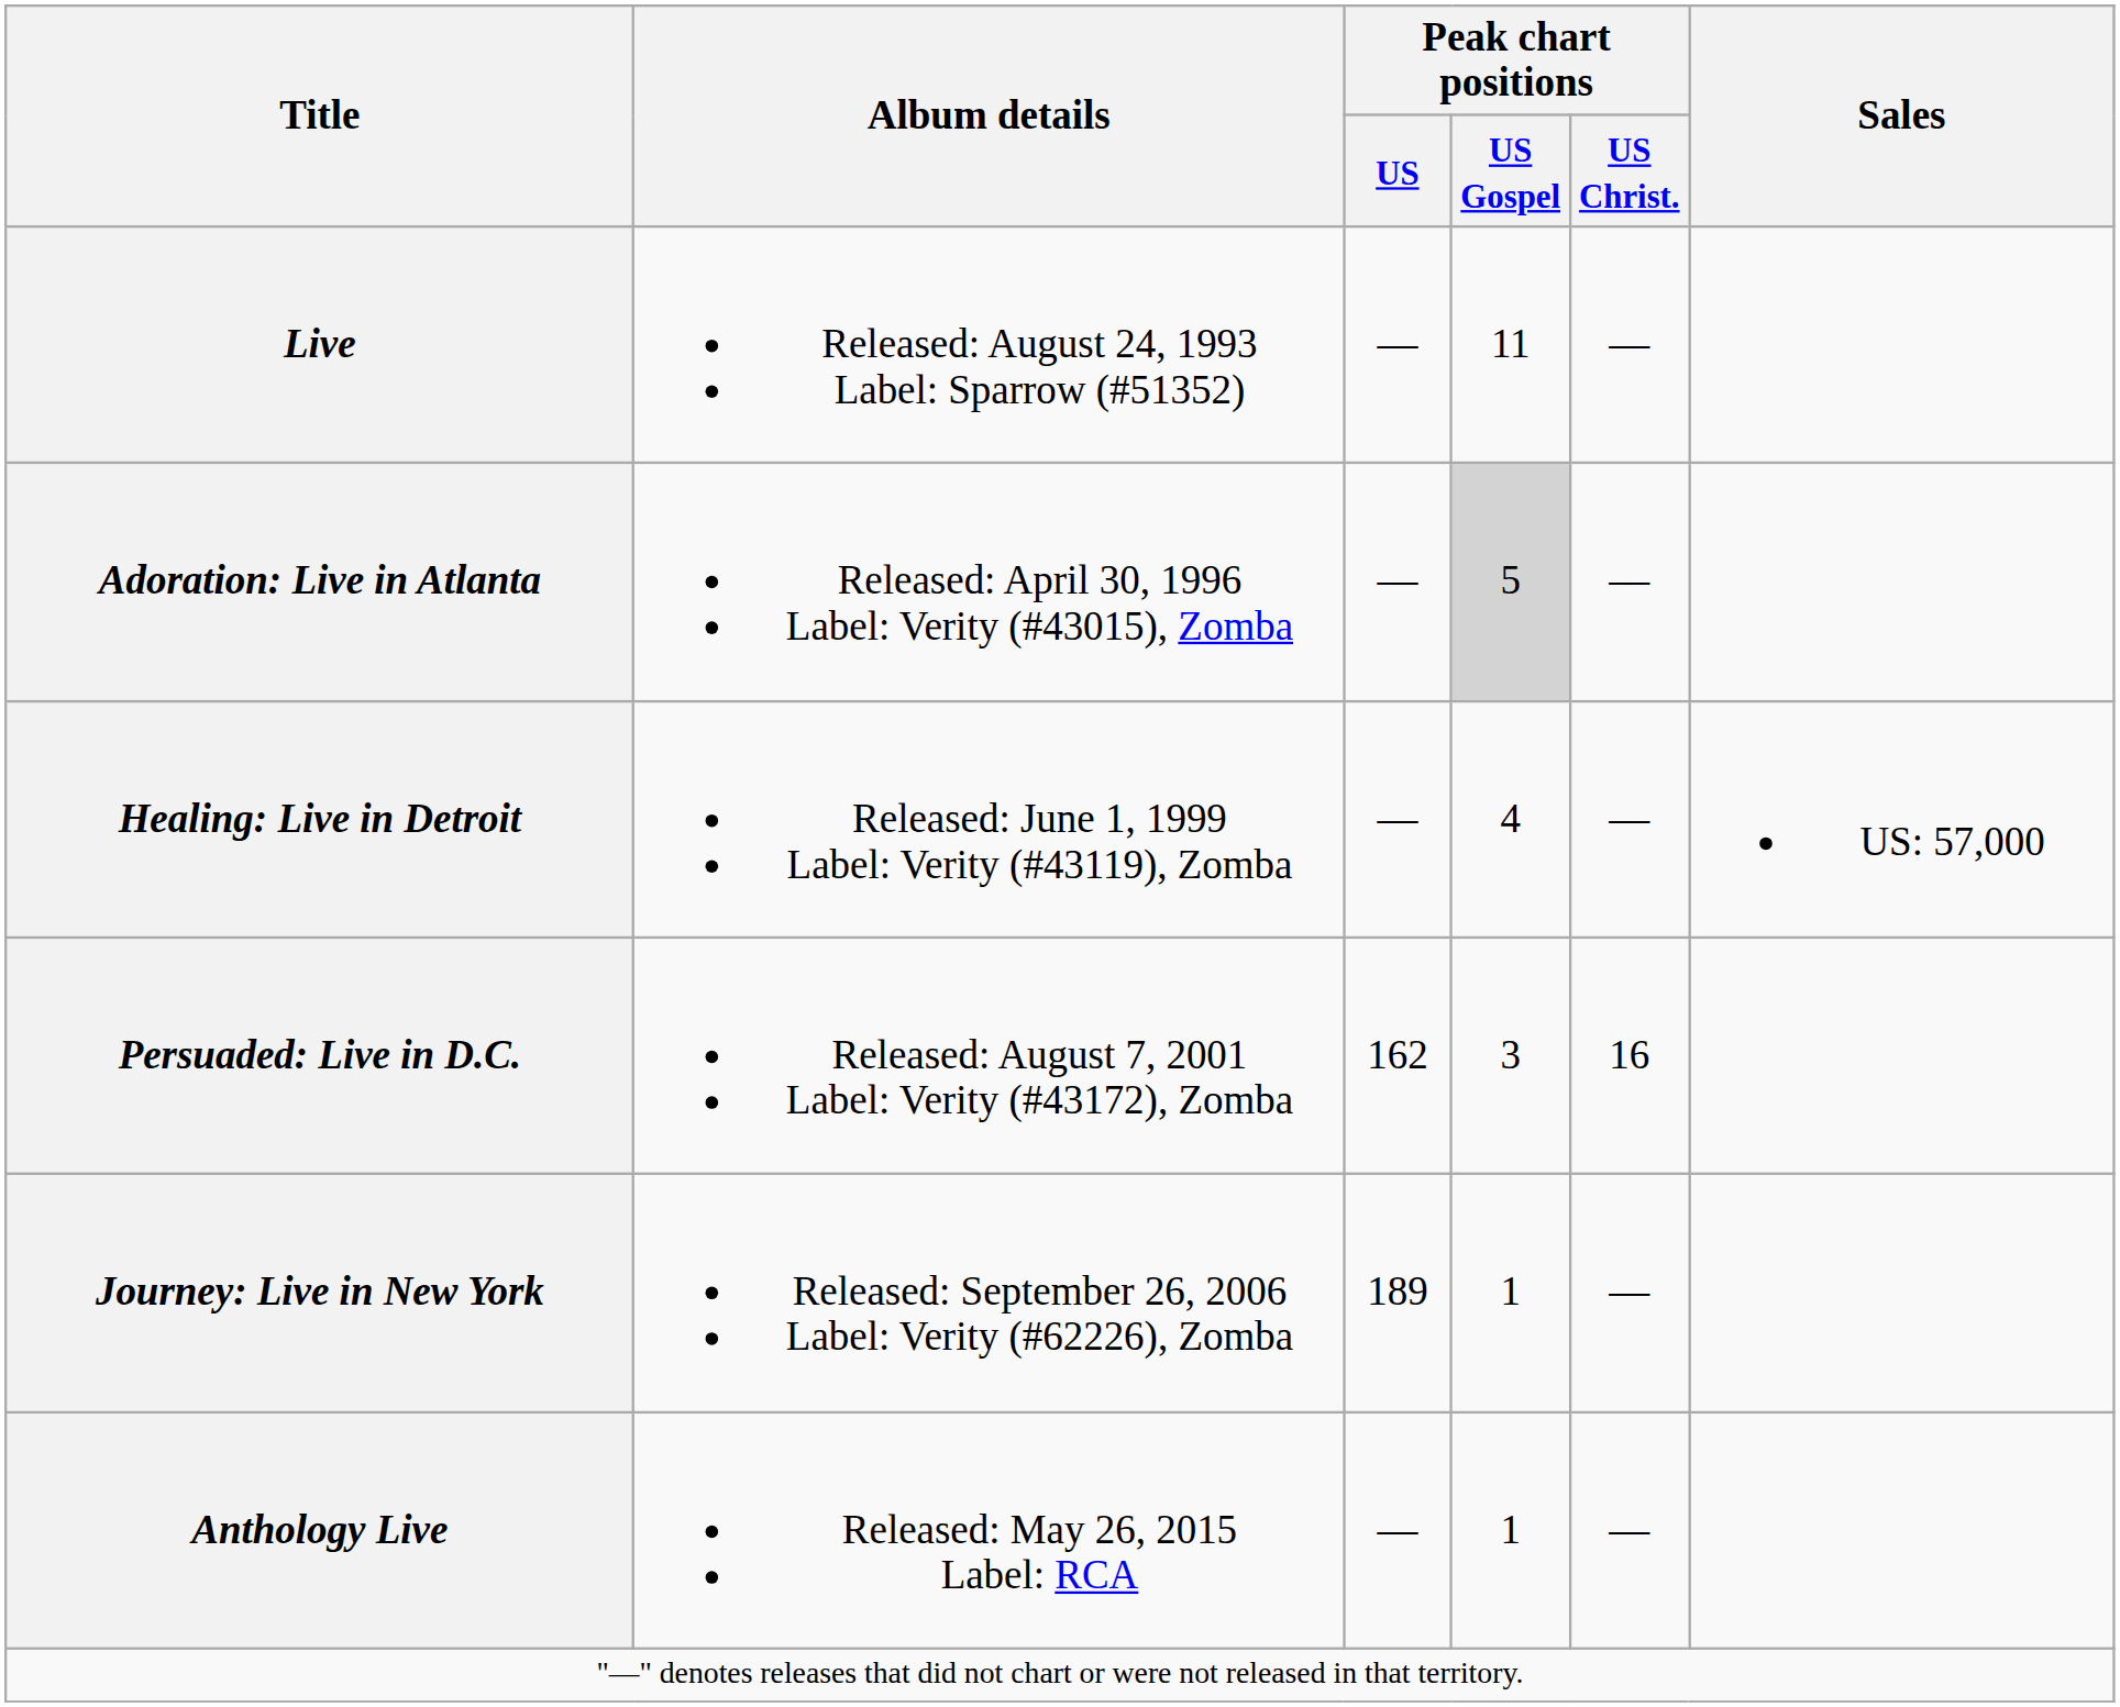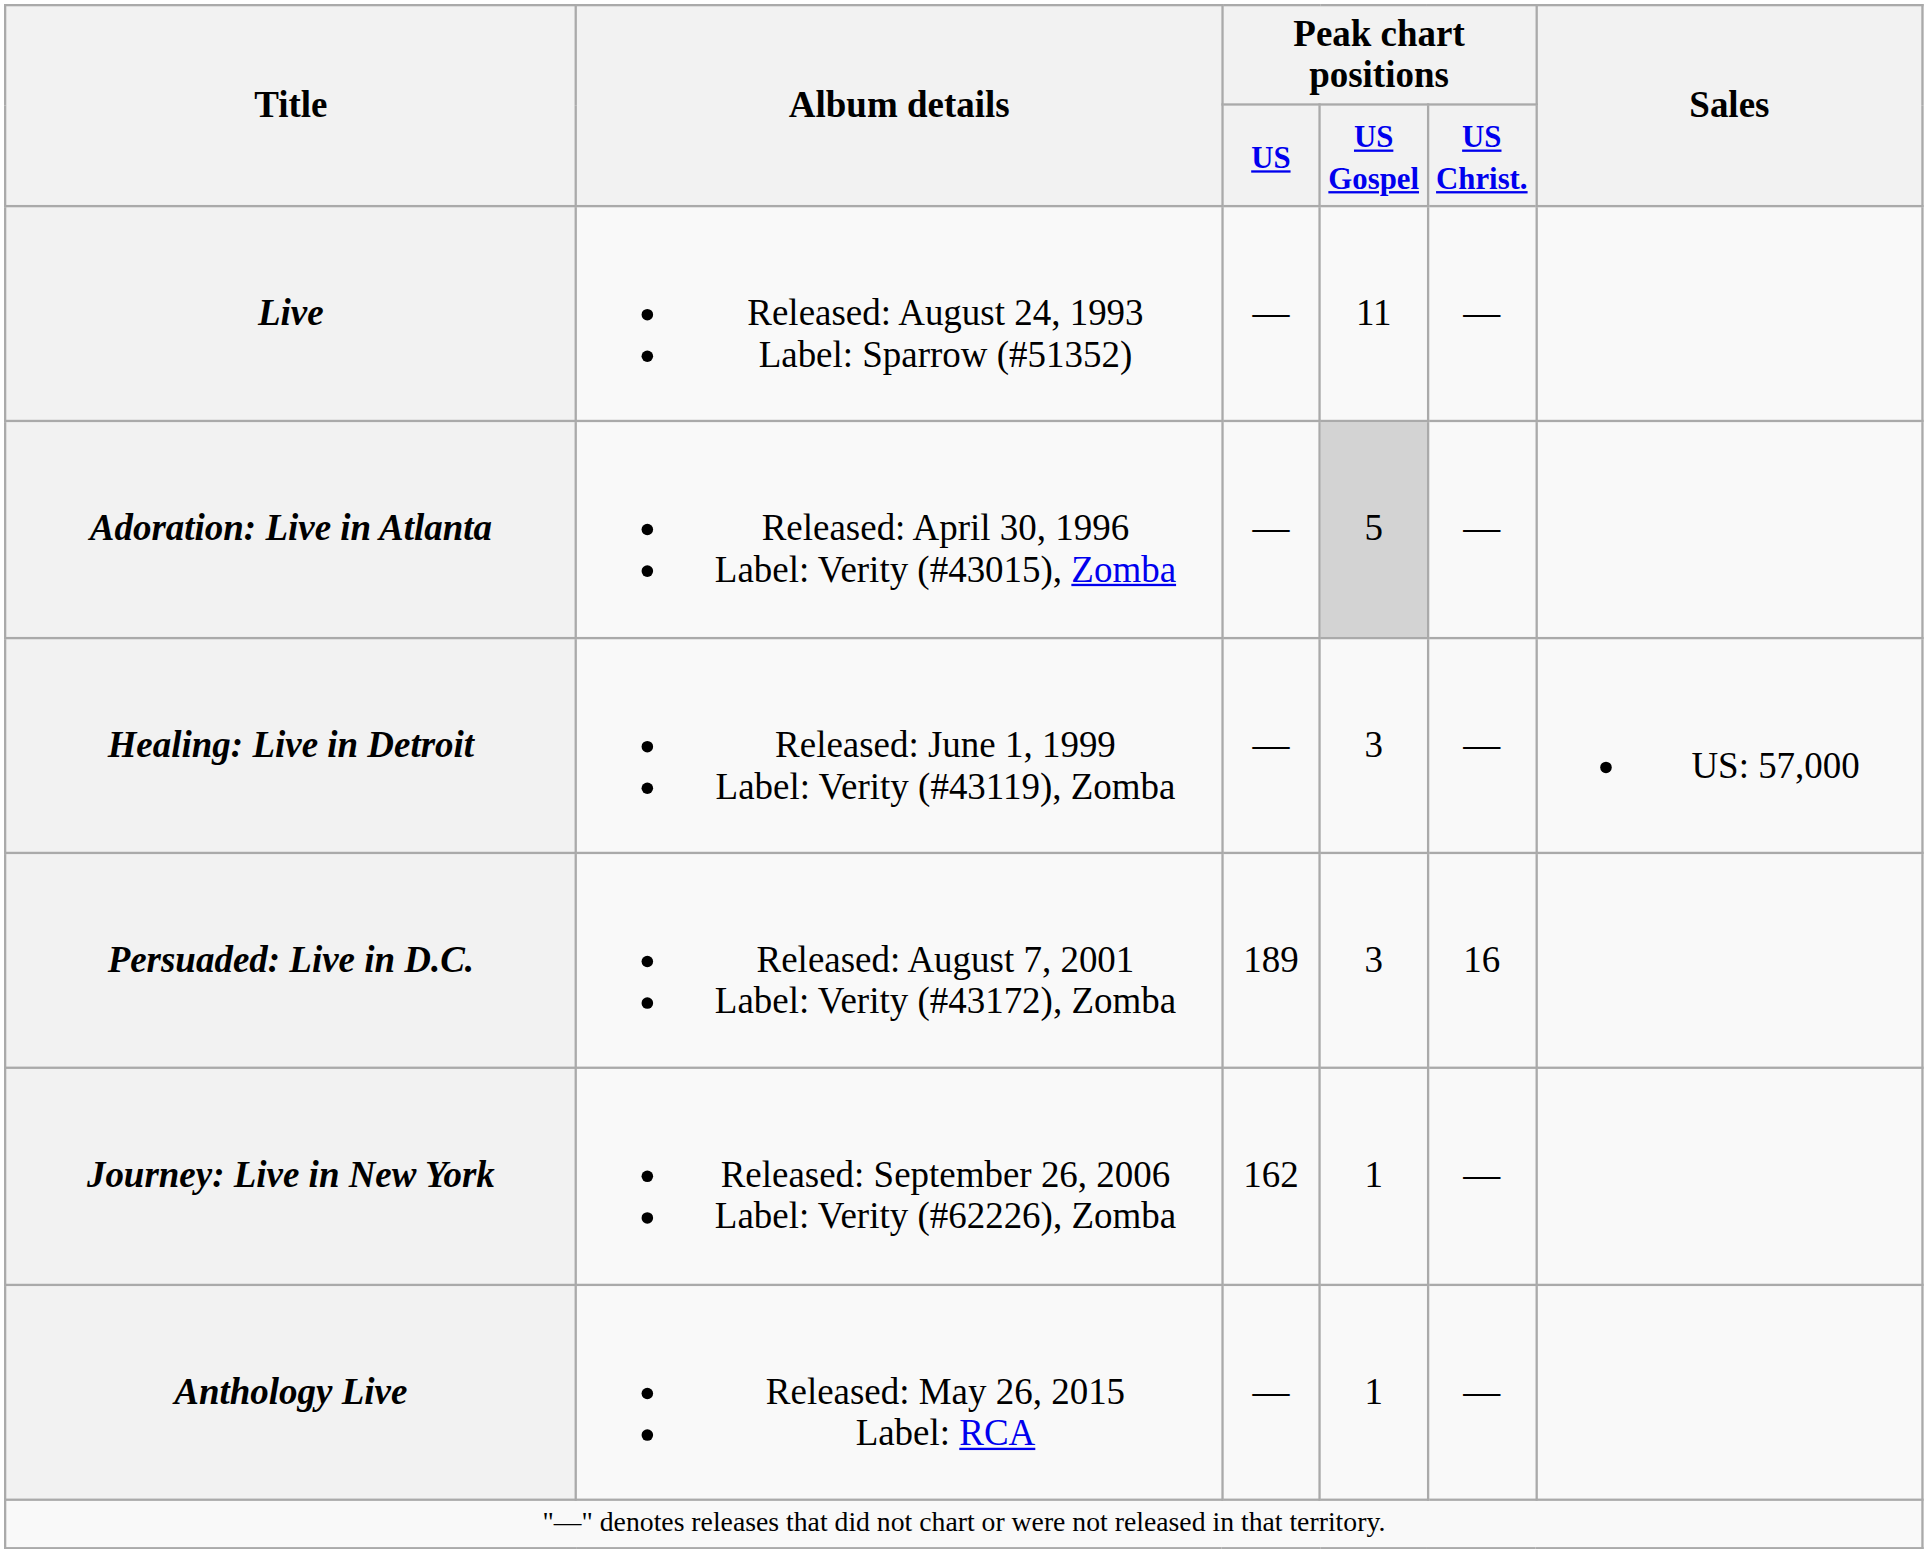Healing: Live in Detroit | Peak chart positions / US Gospel: 4 -> 3
Persuaded: Live in D.C. | Peak chart positions / US: 162 -> 189
Journey: Live in New York | Peak chart positions / US: 189 -> 162
